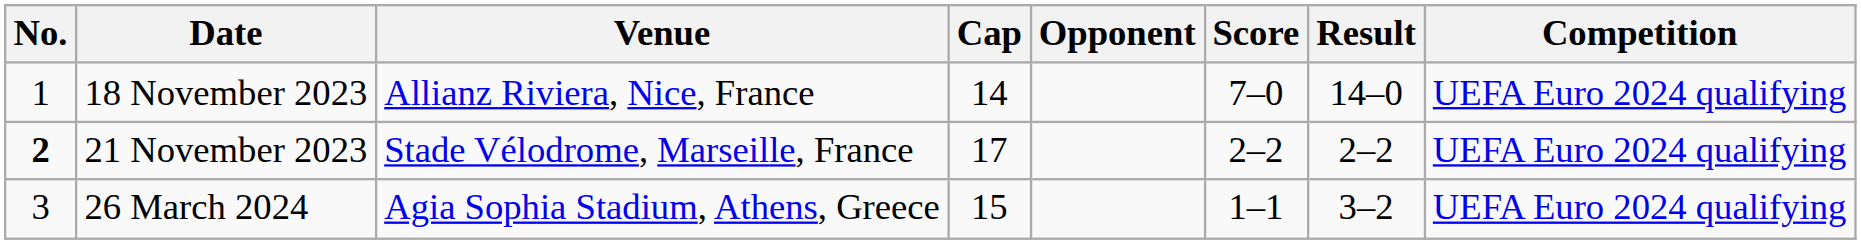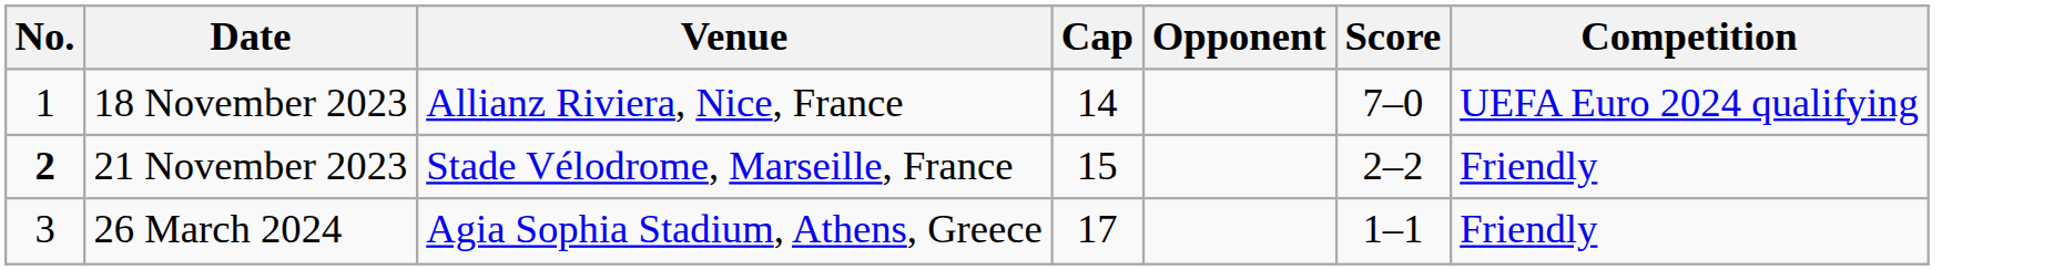- column: Result | 14–0 | 2–2 | 3–2
21 November 2023 | Cap: 17 -> 15
21 November 2023 | Competition: UEFA Euro 2024 qualifying -> Friendly
26 March 2024 | Cap: 15 -> 17
26 March 2024 | Competition: UEFA Euro 2024 qualifying -> Friendly
